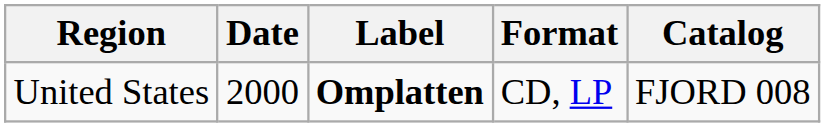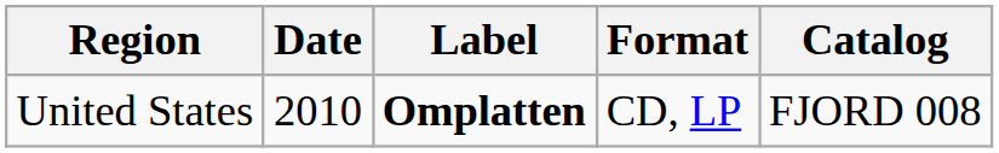United States | Date: 2000 -> 2010
